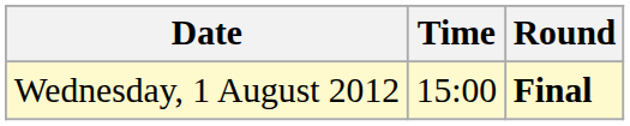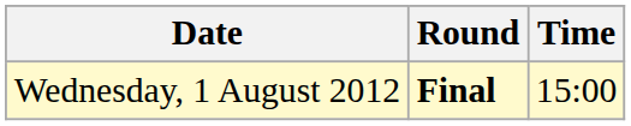columns swapped: Time <-> Round
